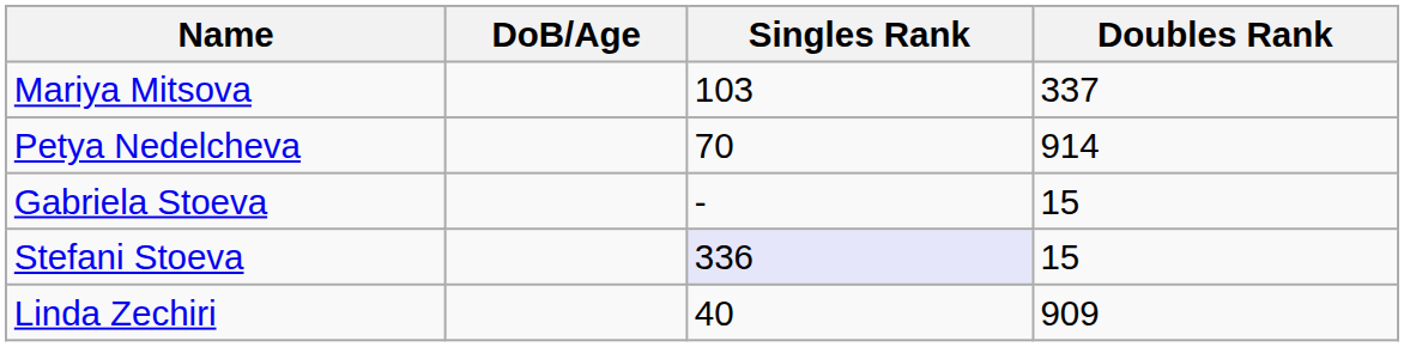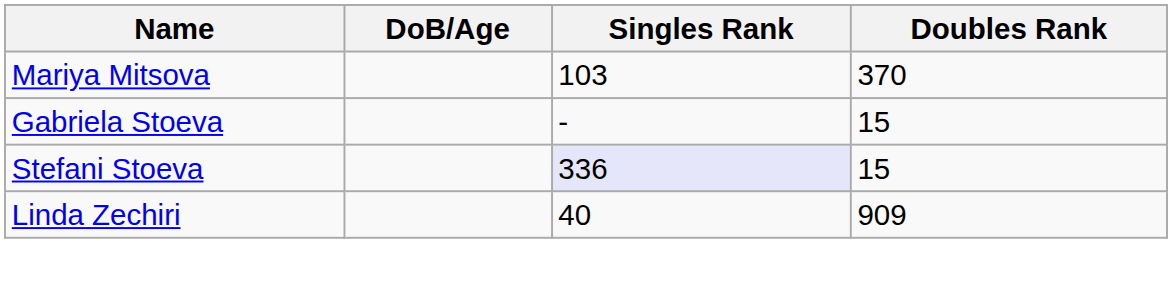Mariya Mitsova | Doubles Rank: 337 -> 370
- row: Petya Nedelcheva | 70 | 914
